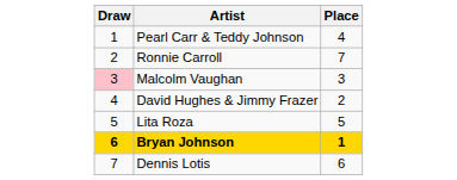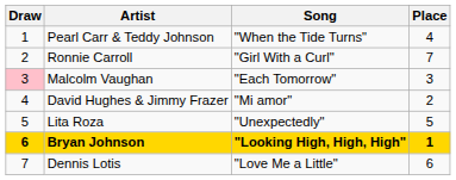+ column: Song | "When the Tide Turns" | "Girl With a Curl" | "Each Tomorrow" | "Mi amor" | "Unexpectedly" | "Looking High, High, High" | "Love Me a Little"
